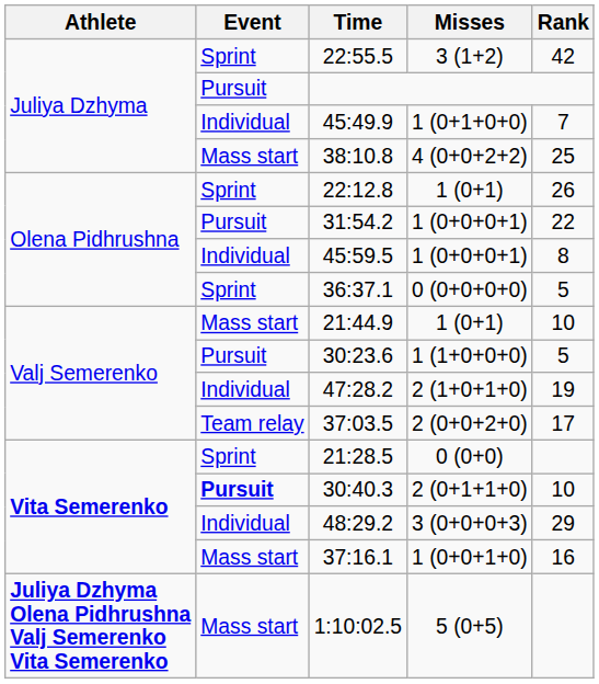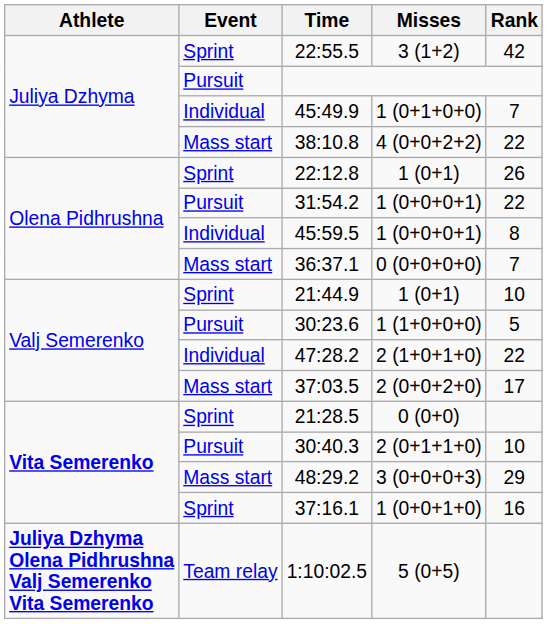38:10.8 | Rank: 25 -> 22
36:37.1 | Event: Sprint -> Mass start
36:37.1 | Rank: 5 -> 7
21:44.9 | Event: Mass start -> Sprint
47:28.2 | Rank: 19 -> 22
37:03.5 | Event: Team relay -> Mass start
30:40.3 | Event: bold -> normal
48:29.2 | Event: Individual -> Mass start
37:16.1 | Event: Mass start -> Sprint
1:10:02.5 | Event: Mass start -> Team relay
